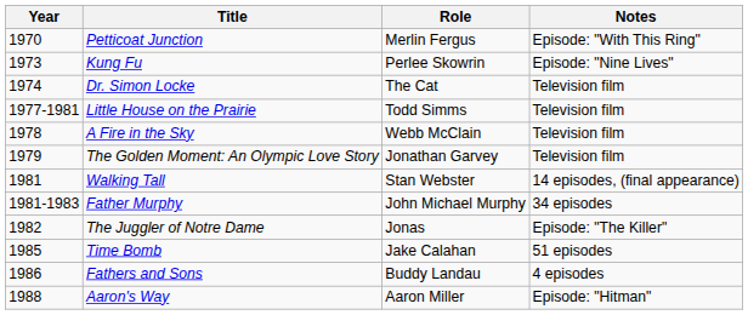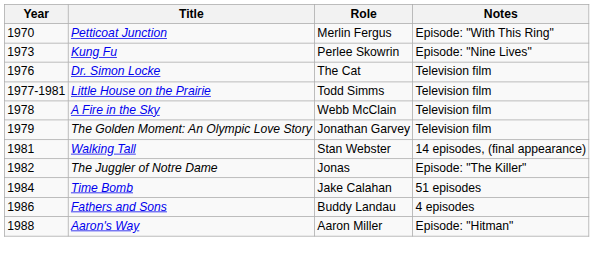Dr. Simon Locke | Year: 1974 -> 1976
- row: 1981-1983 | Father Murphy | John Michael Murphy | 34 episodes
Time Bomb | Year: 1985 -> 1984
